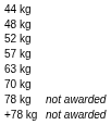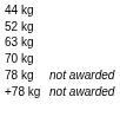- row: 48 kg
- row: 57 kg
